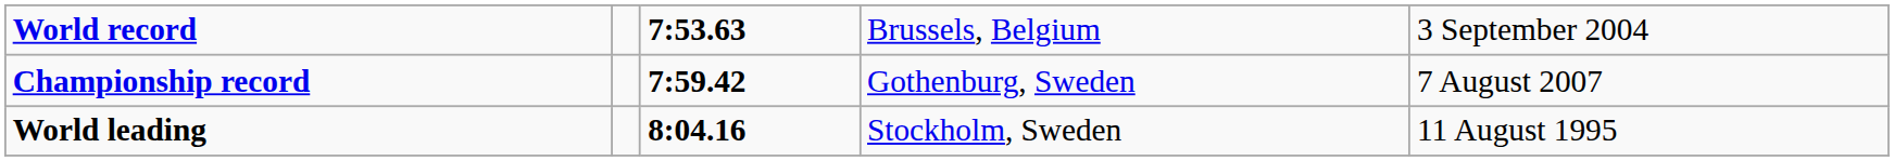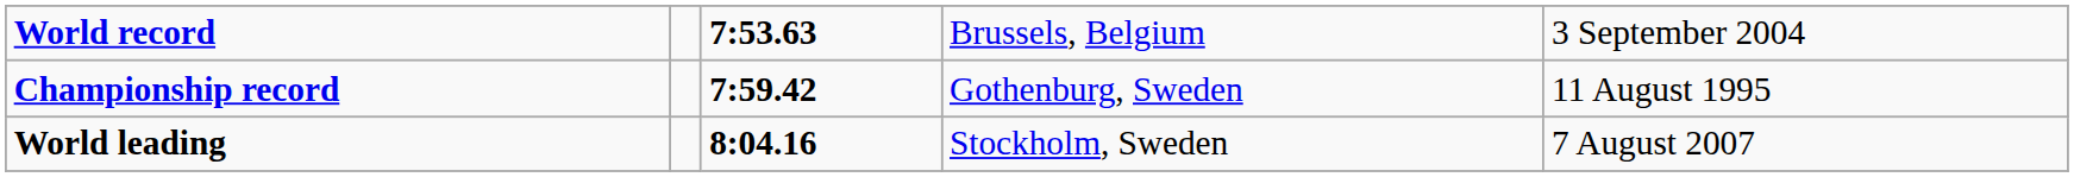Championship record | column 5: 7 August 2007 -> 11 August 1995
World leading | column 5: 11 August 1995 -> 7 August 2007
